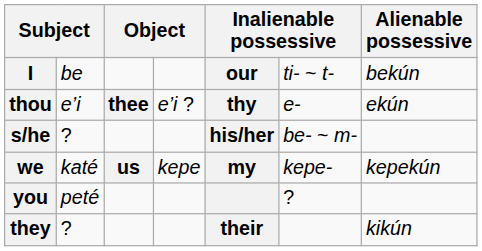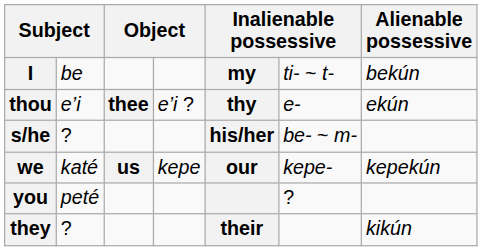I | column 5: our -> my
we | column 5: my -> our
